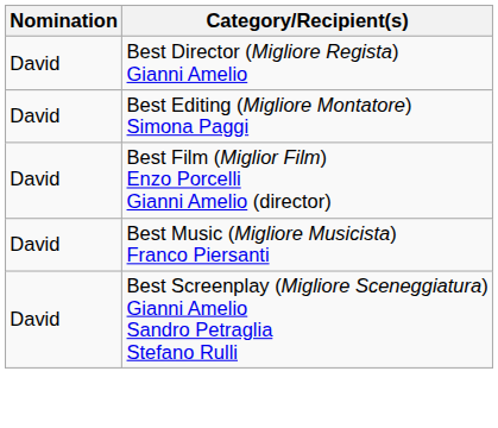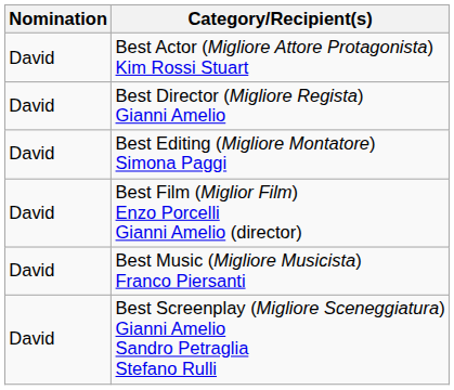+ row: David | Best Actor (Migliore Attore Protagonista) Kim Rossi Stuart
